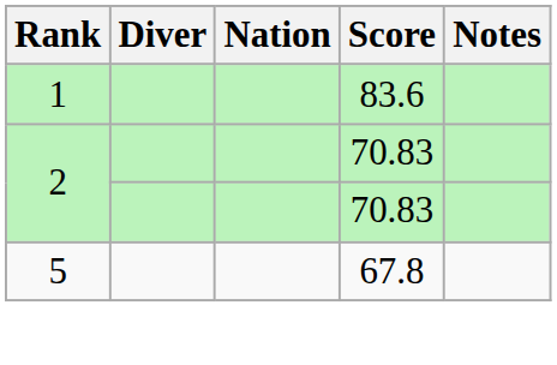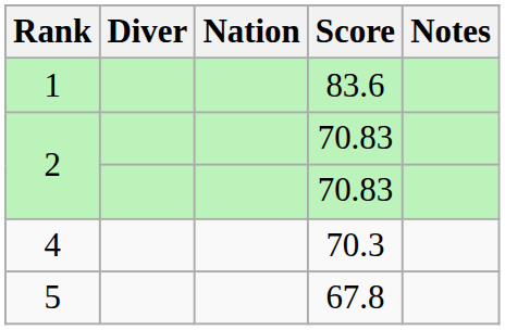+ row: 4 | 70.3
